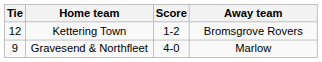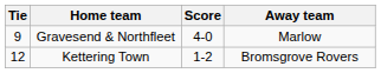rows swapped: Gravesend & Northfleet <-> Kettering Town
